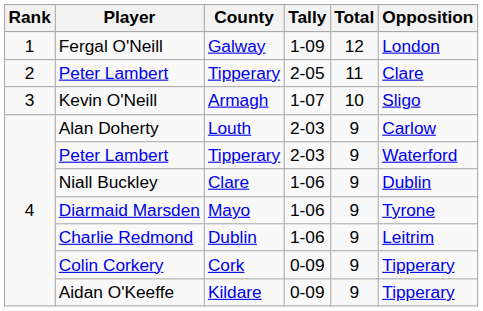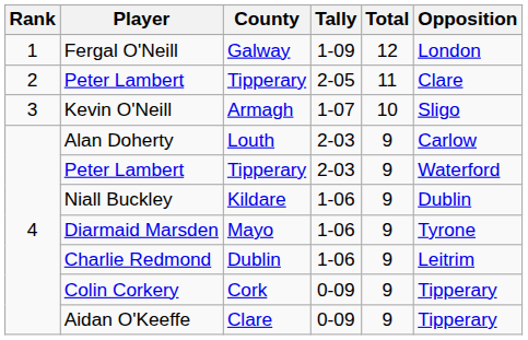Niall Buckley | County: Clare -> Kildare
Aidan O'Keeffe | County: Kildare -> Clare
